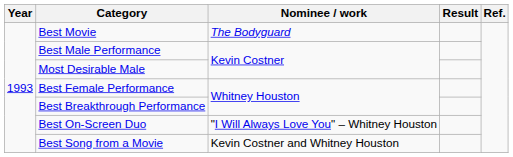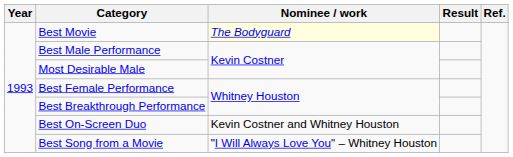Best Movie | Nominee / work: no background -> lightyellow background
Best On-Screen Duo | Nominee / work: "I Will Always Love You" – Whitney Houston -> Kevin Costner and Whitney Houston
Best Song from a Movie | Nominee / work: Kevin Costner and Whitney Houston -> "I Will Always Love You" – Whitney Houston
